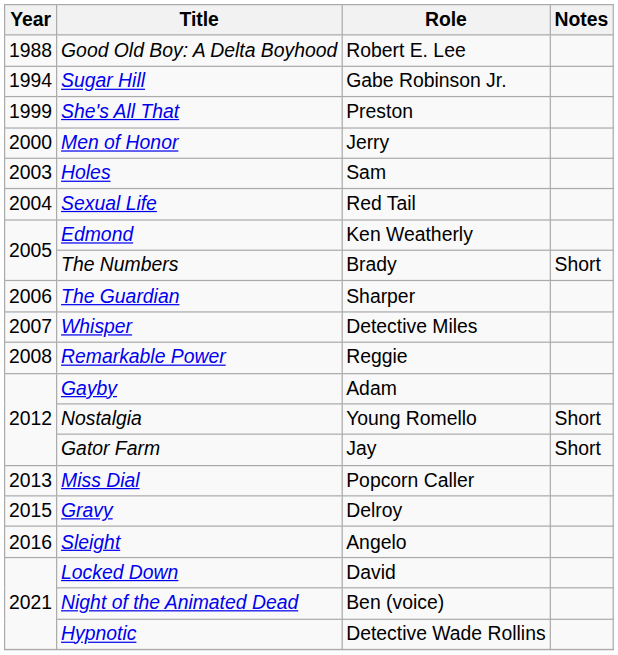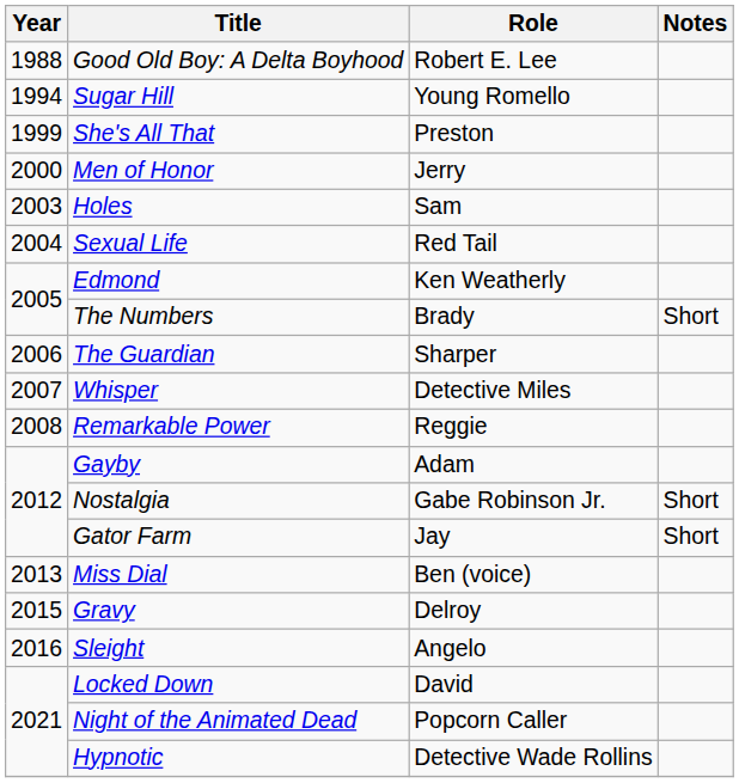Sugar Hill | Role: Gabe Robinson Jr. -> Young Romello
Nostalgia | Role: Young Romello -> Gabe Robinson Jr.
Miss Dial | Role: Popcorn Caller -> Ben (voice)
Night of the Animated Dead | Role: Ben (voice) -> Popcorn Caller
